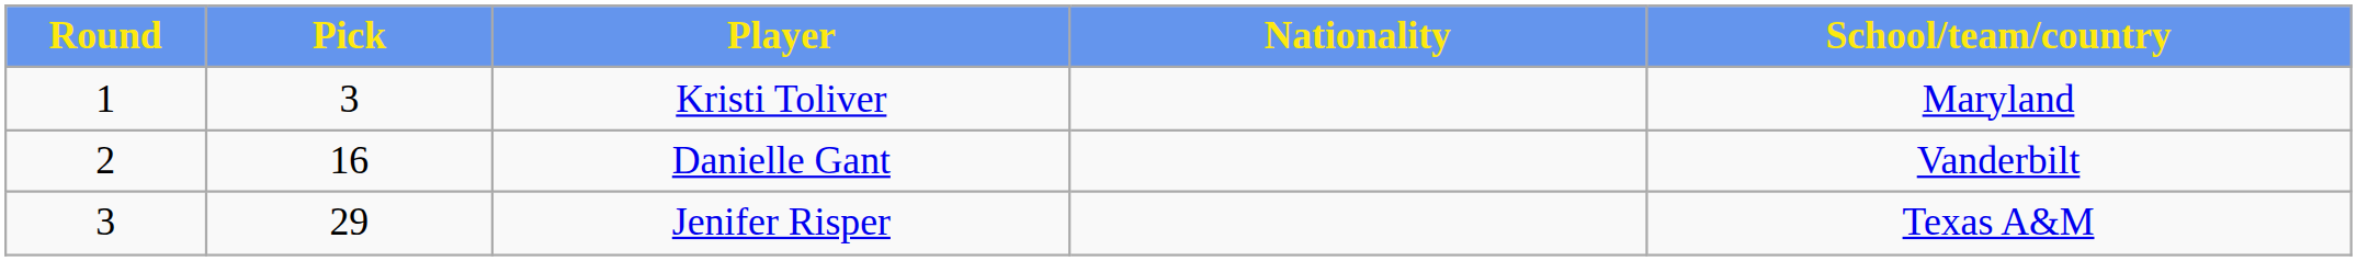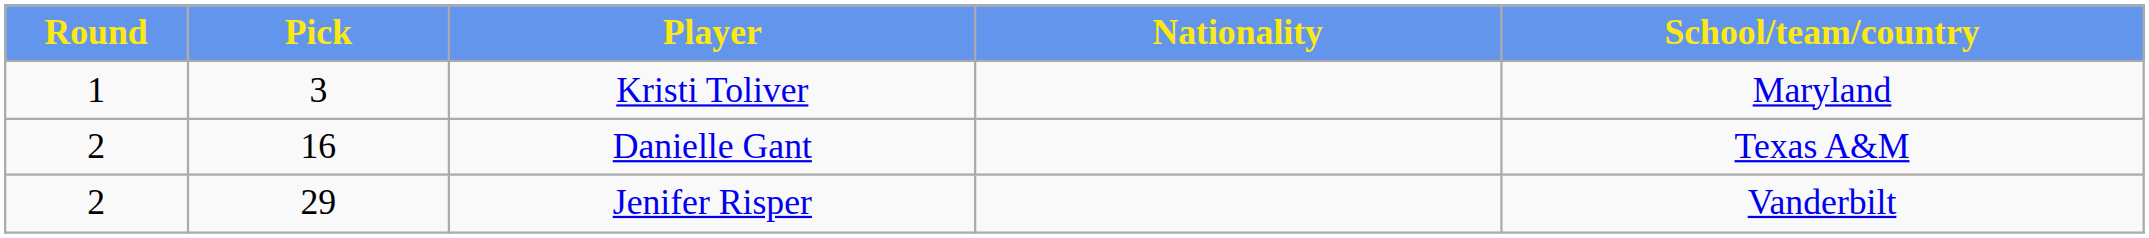Danielle Gant | School/team/country: Vanderbilt -> Texas A&M
Jenifer Risper | Round: 3 -> 2
Jenifer Risper | School/team/country: Texas A&M -> Vanderbilt
